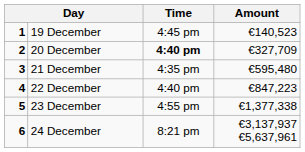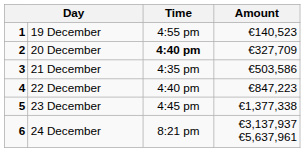19 December | Time: 4:45 pm -> 4:55 pm
21 December | Amount: €595,480 -> €503,586
23 December | Time: 4:55 pm -> 4:45 pm
